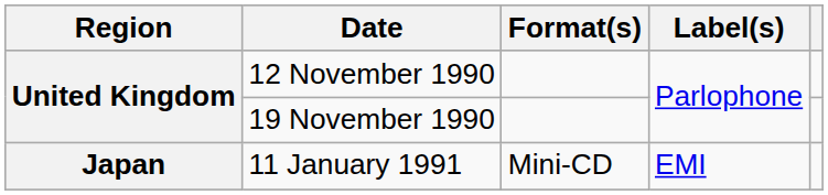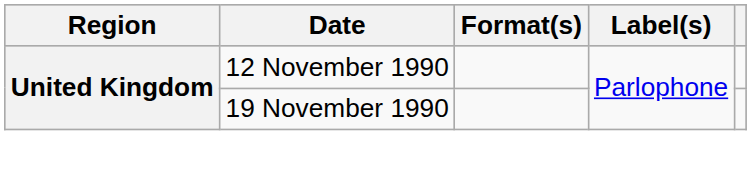- row: Japan | 11 January 1991 | Mini-CD | EMI
